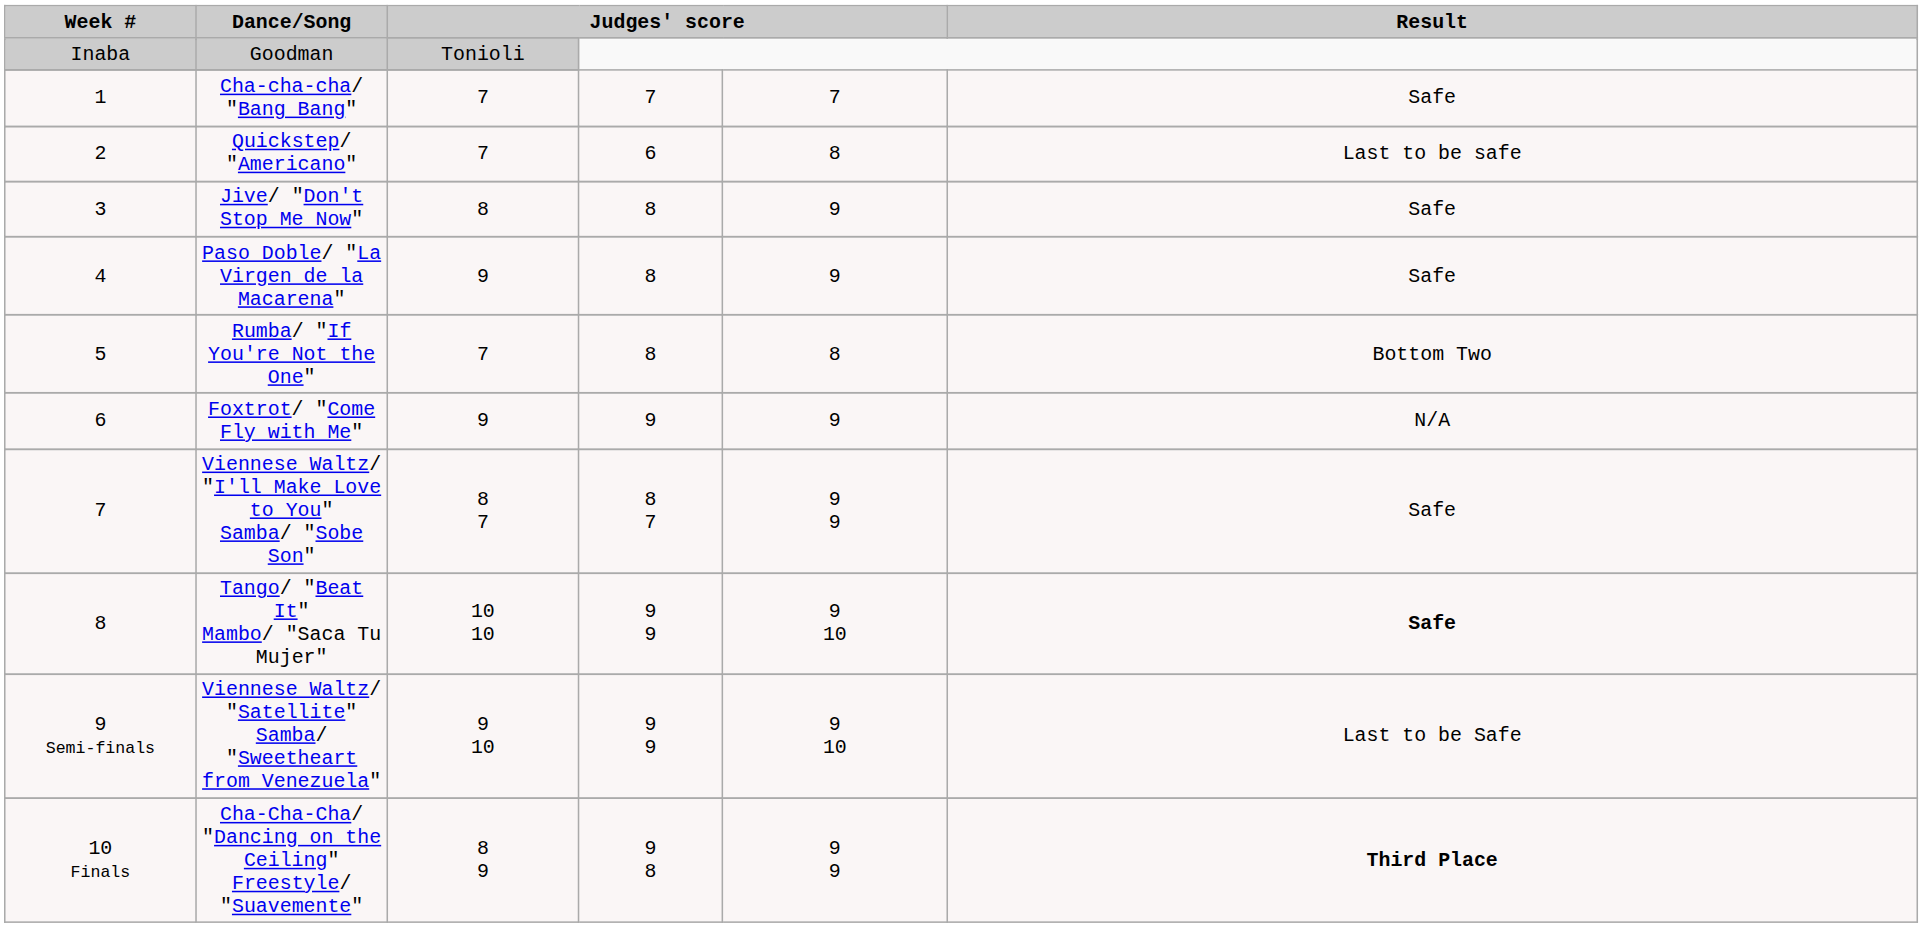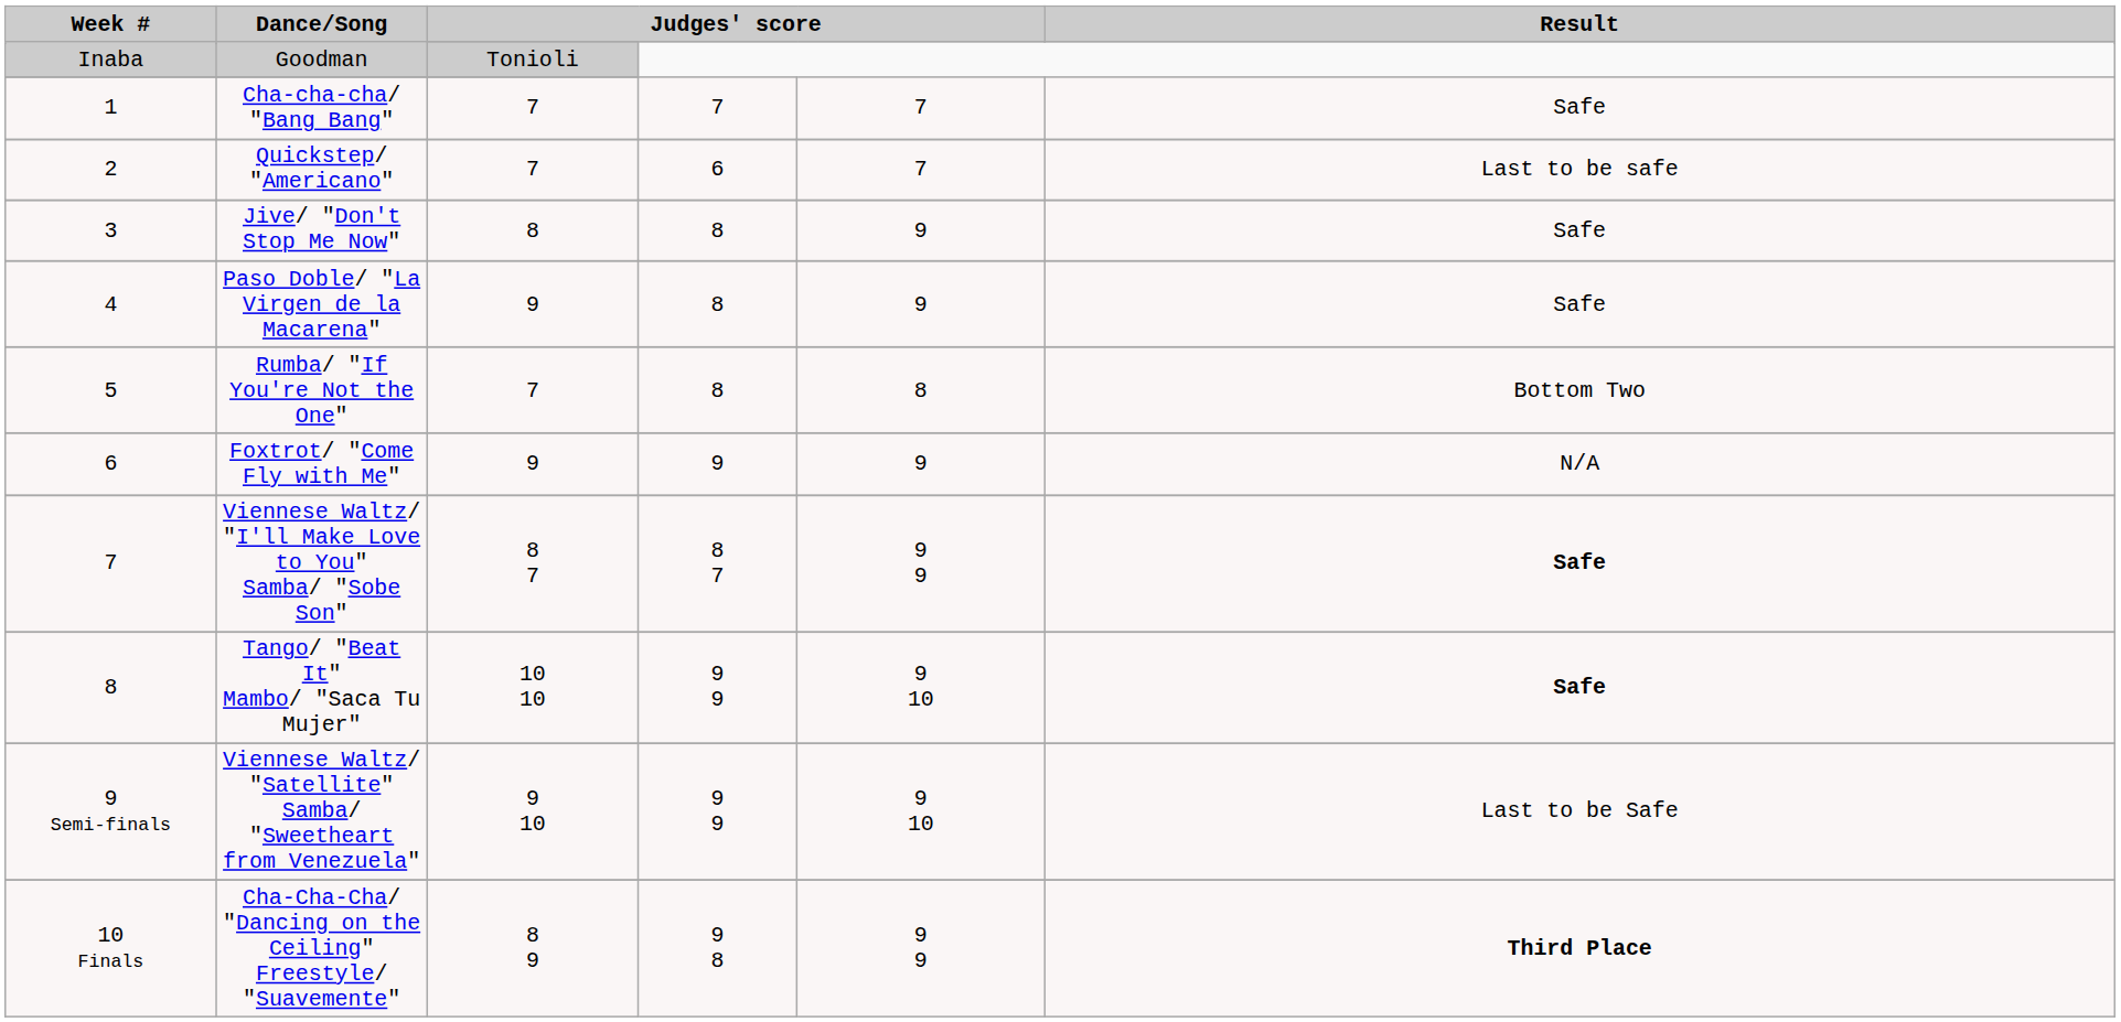Quickstep/ "Americano" | column 5: 8 -> 7
Viennese Waltz/ "I'll Make Love to You" Samba/ "Sobe Son" | Result: normal -> bold
